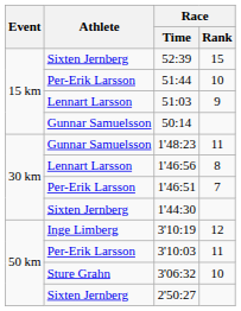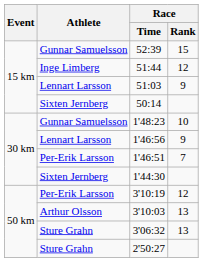52:39 | Athlete: Sixten Jernberg -> Gunnar Samuelsson
51:44 | Athlete: Per-Erik Larsson -> Inge Limberg
51:44 | Race / Rank: 10 -> 12
50:14 | Athlete: Gunnar Samuelsson -> Sixten Jernberg
1'48:23 | Race / Rank: 11 -> 10
1'46:56 | Race / Rank: 8 -> 9
3'10:19 | Athlete: Inge Limberg -> Per-Erik Larsson
3'10:03 | Athlete: Per-Erik Larsson -> Arthur Olsson
3'10:03 | Race / Rank: 11 -> 13
3'06:32 | Race / Rank: 10 -> 13
2'50:27 | Athlete: Sixten Jernberg -> Sture Grahn
